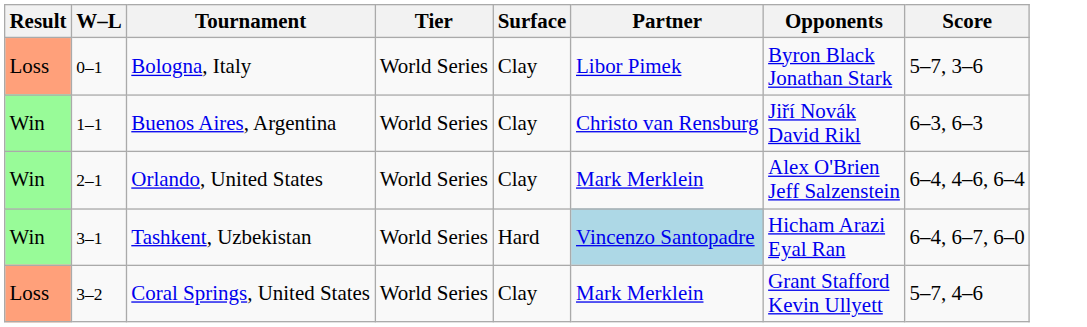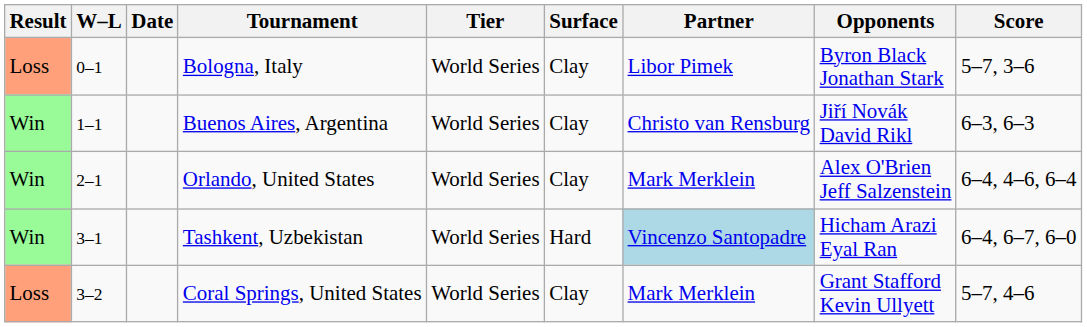+ column: Date
